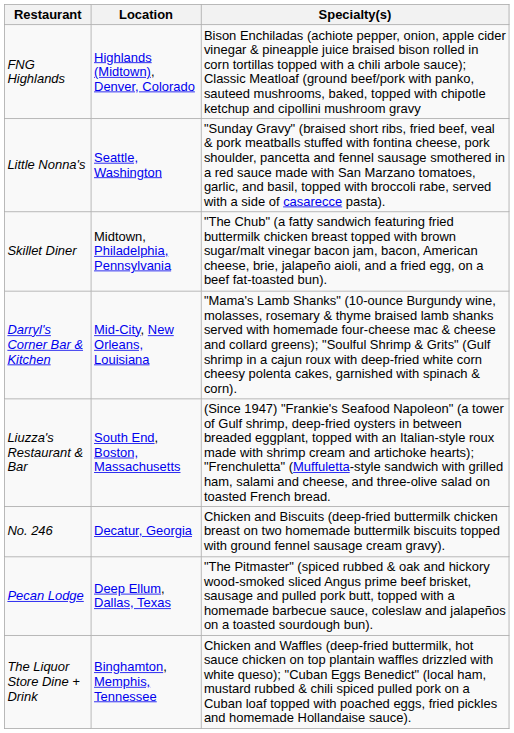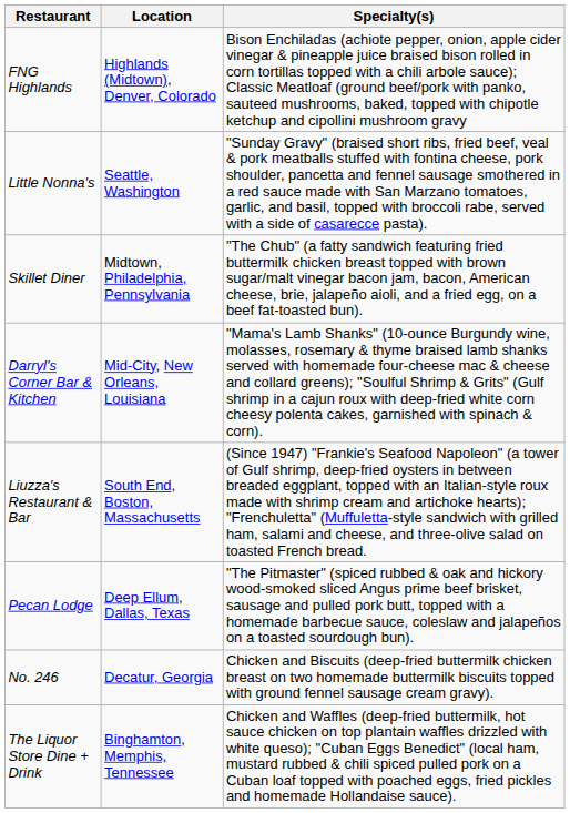rows swapped: Pecan Lodge <-> No. 246
